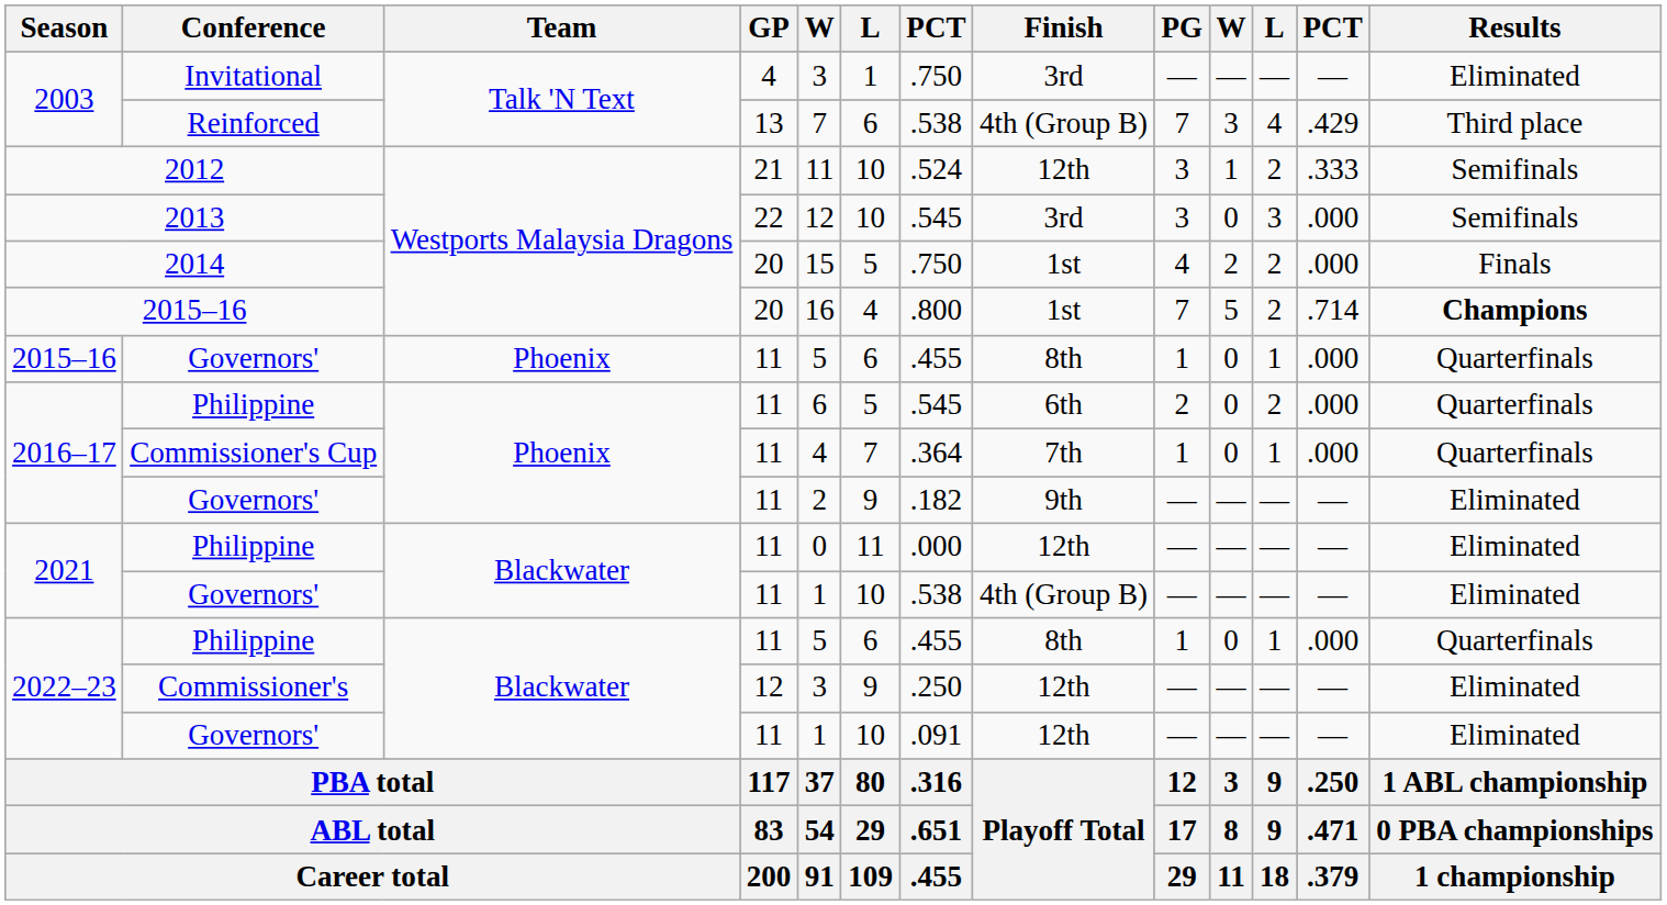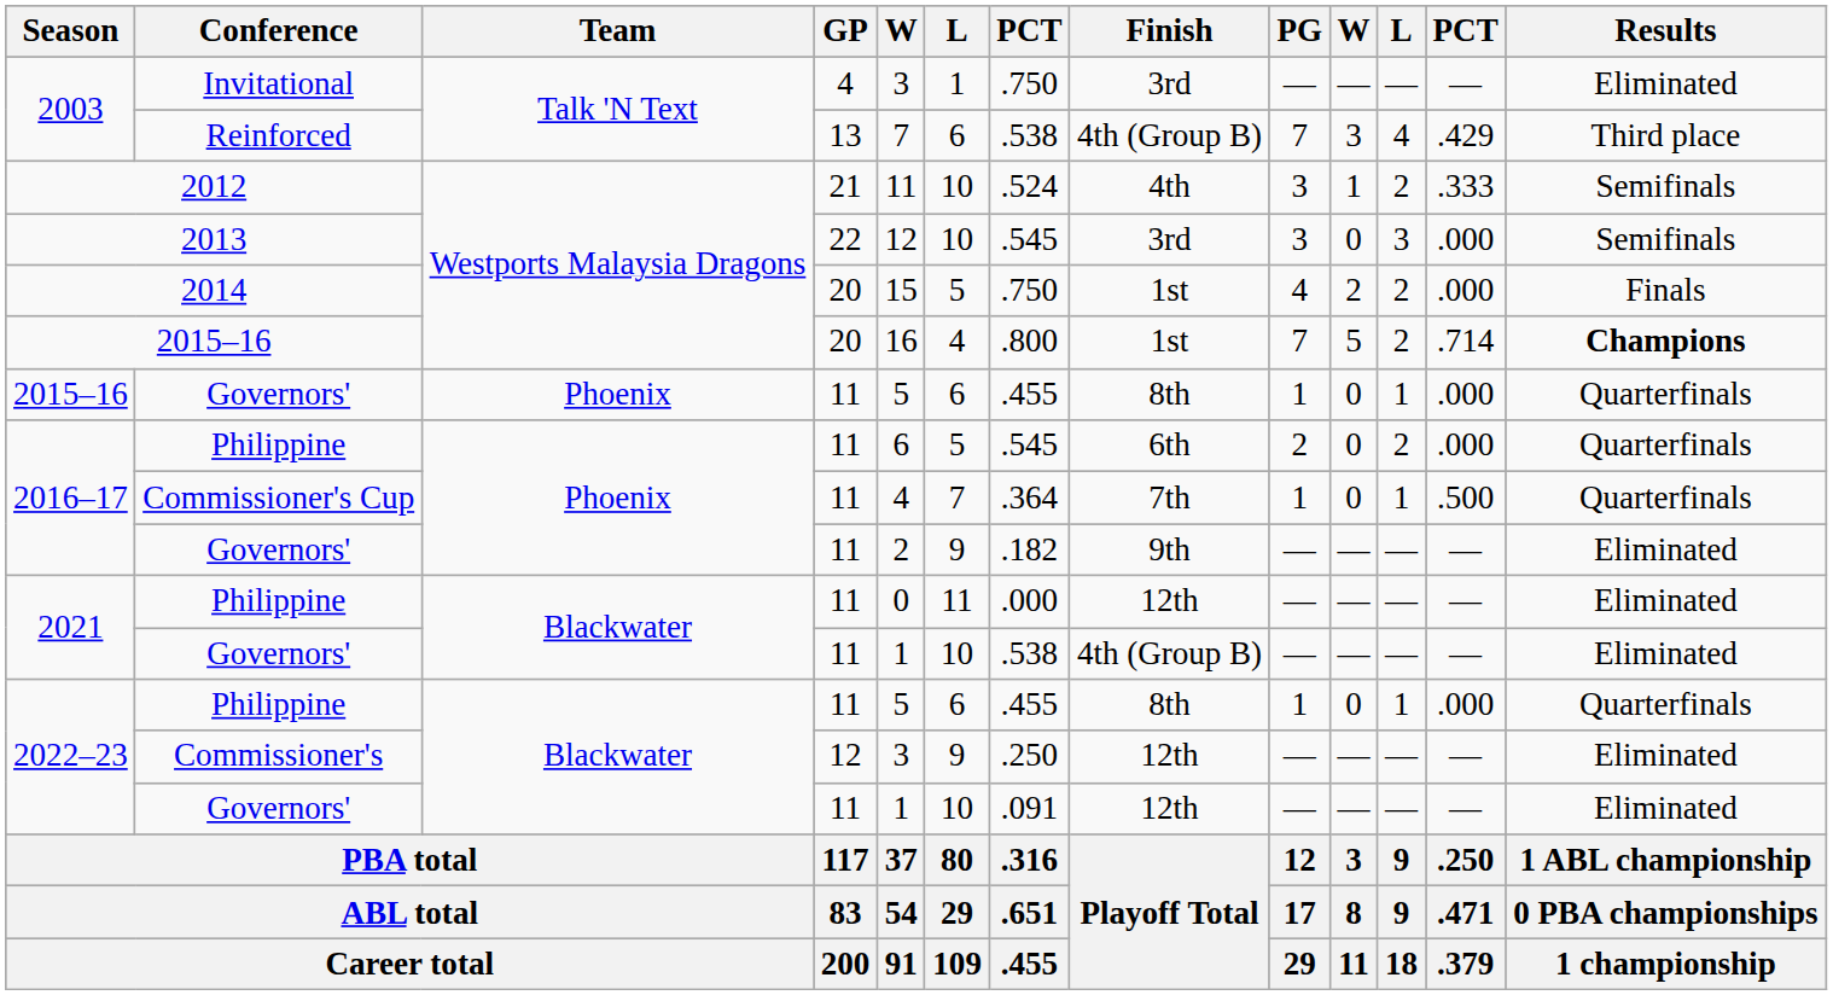2012 | Finish: 12th -> 4th
Commissioner's Cup | column 12: .000 -> .500
